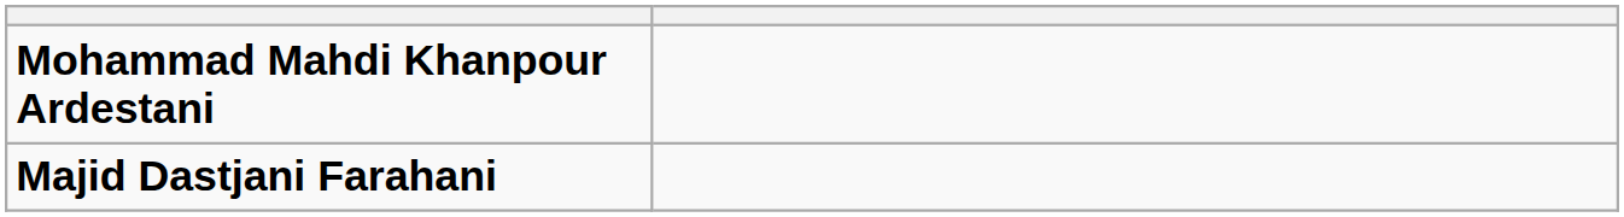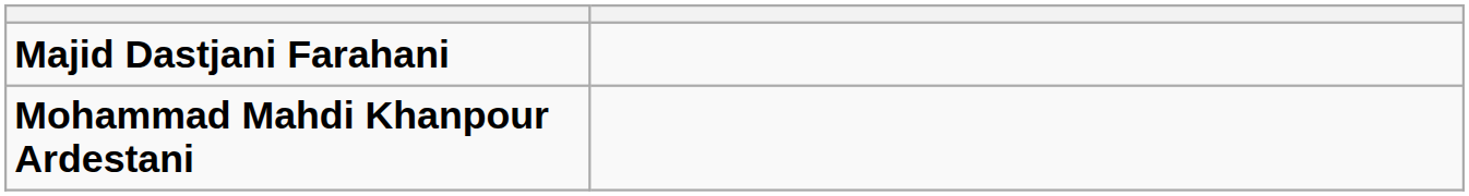rows swapped: Mohammad Mahdi Khanpour Ardestani <-> Majid Dastjani Farahani
